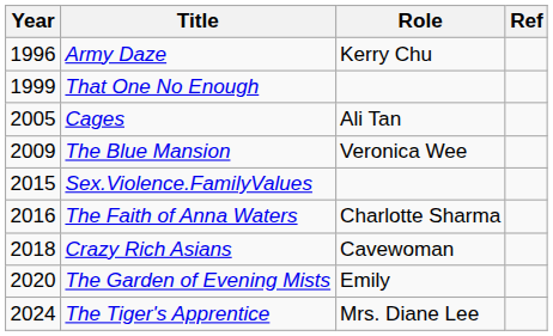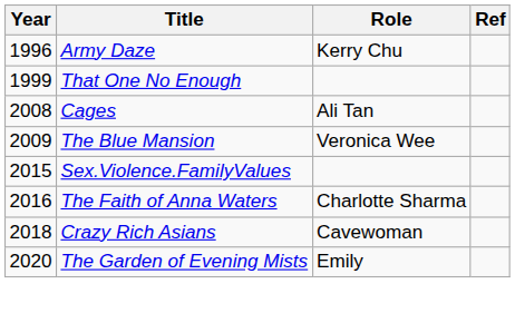Cages | Year: 2005 -> 2008
- row: 2024 | The Tiger's Apprentice | Mrs. Diane Lee
